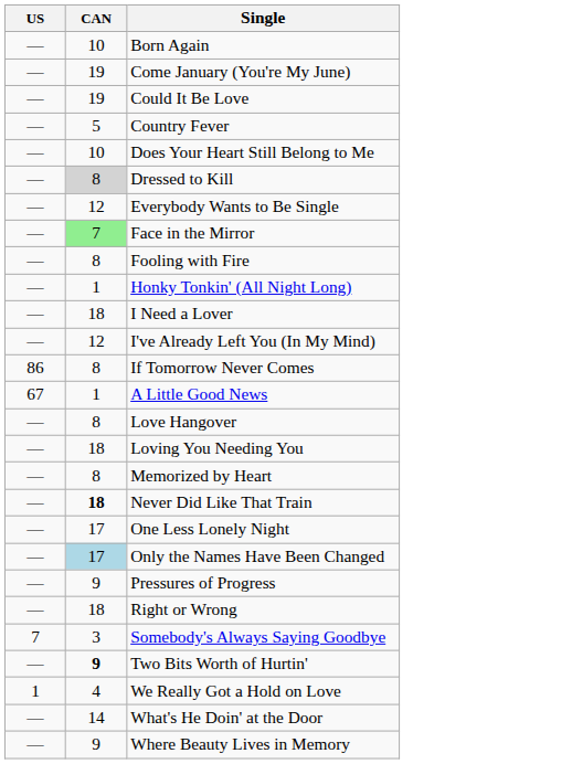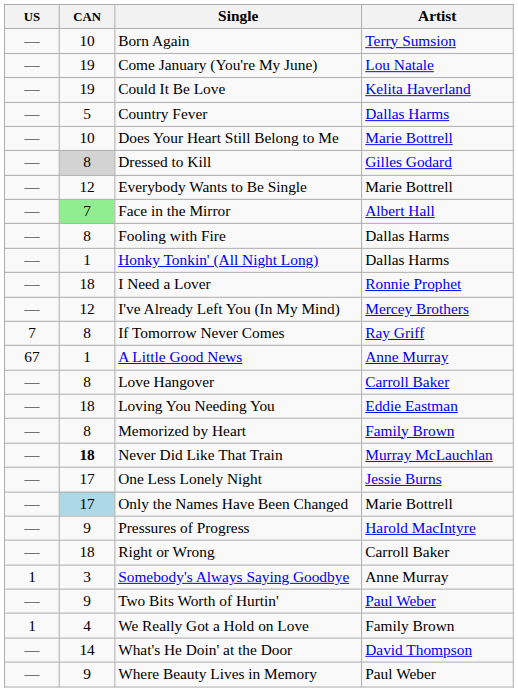+ column: Artist | Terry Sumsion | Lou Natale | Kelita Haverland | Dallas Harms | Marie Bottrell | Gilles Godard | Marie Bottrell | Albert Hall | Dallas Harms | Dallas Harms | Ronnie Prophet | Mercey Brothers | Ray Griff | Anne Murray | Carroll Baker | Eddie Eastman | Family Brown | Murray McLauchlan | Jessie Burns | Marie Bottrell | Harold MacIntyre | Carroll Baker | Anne Murray | Paul Weber | Family Brown | David Thompson | Paul Weber
If Tomorrow Never Comes | US: 86 -> 7
Somebody's Always Saying Goodbye | US: 7 -> 1
Two Bits Worth of Hurtin' | CAN: bold -> normal
